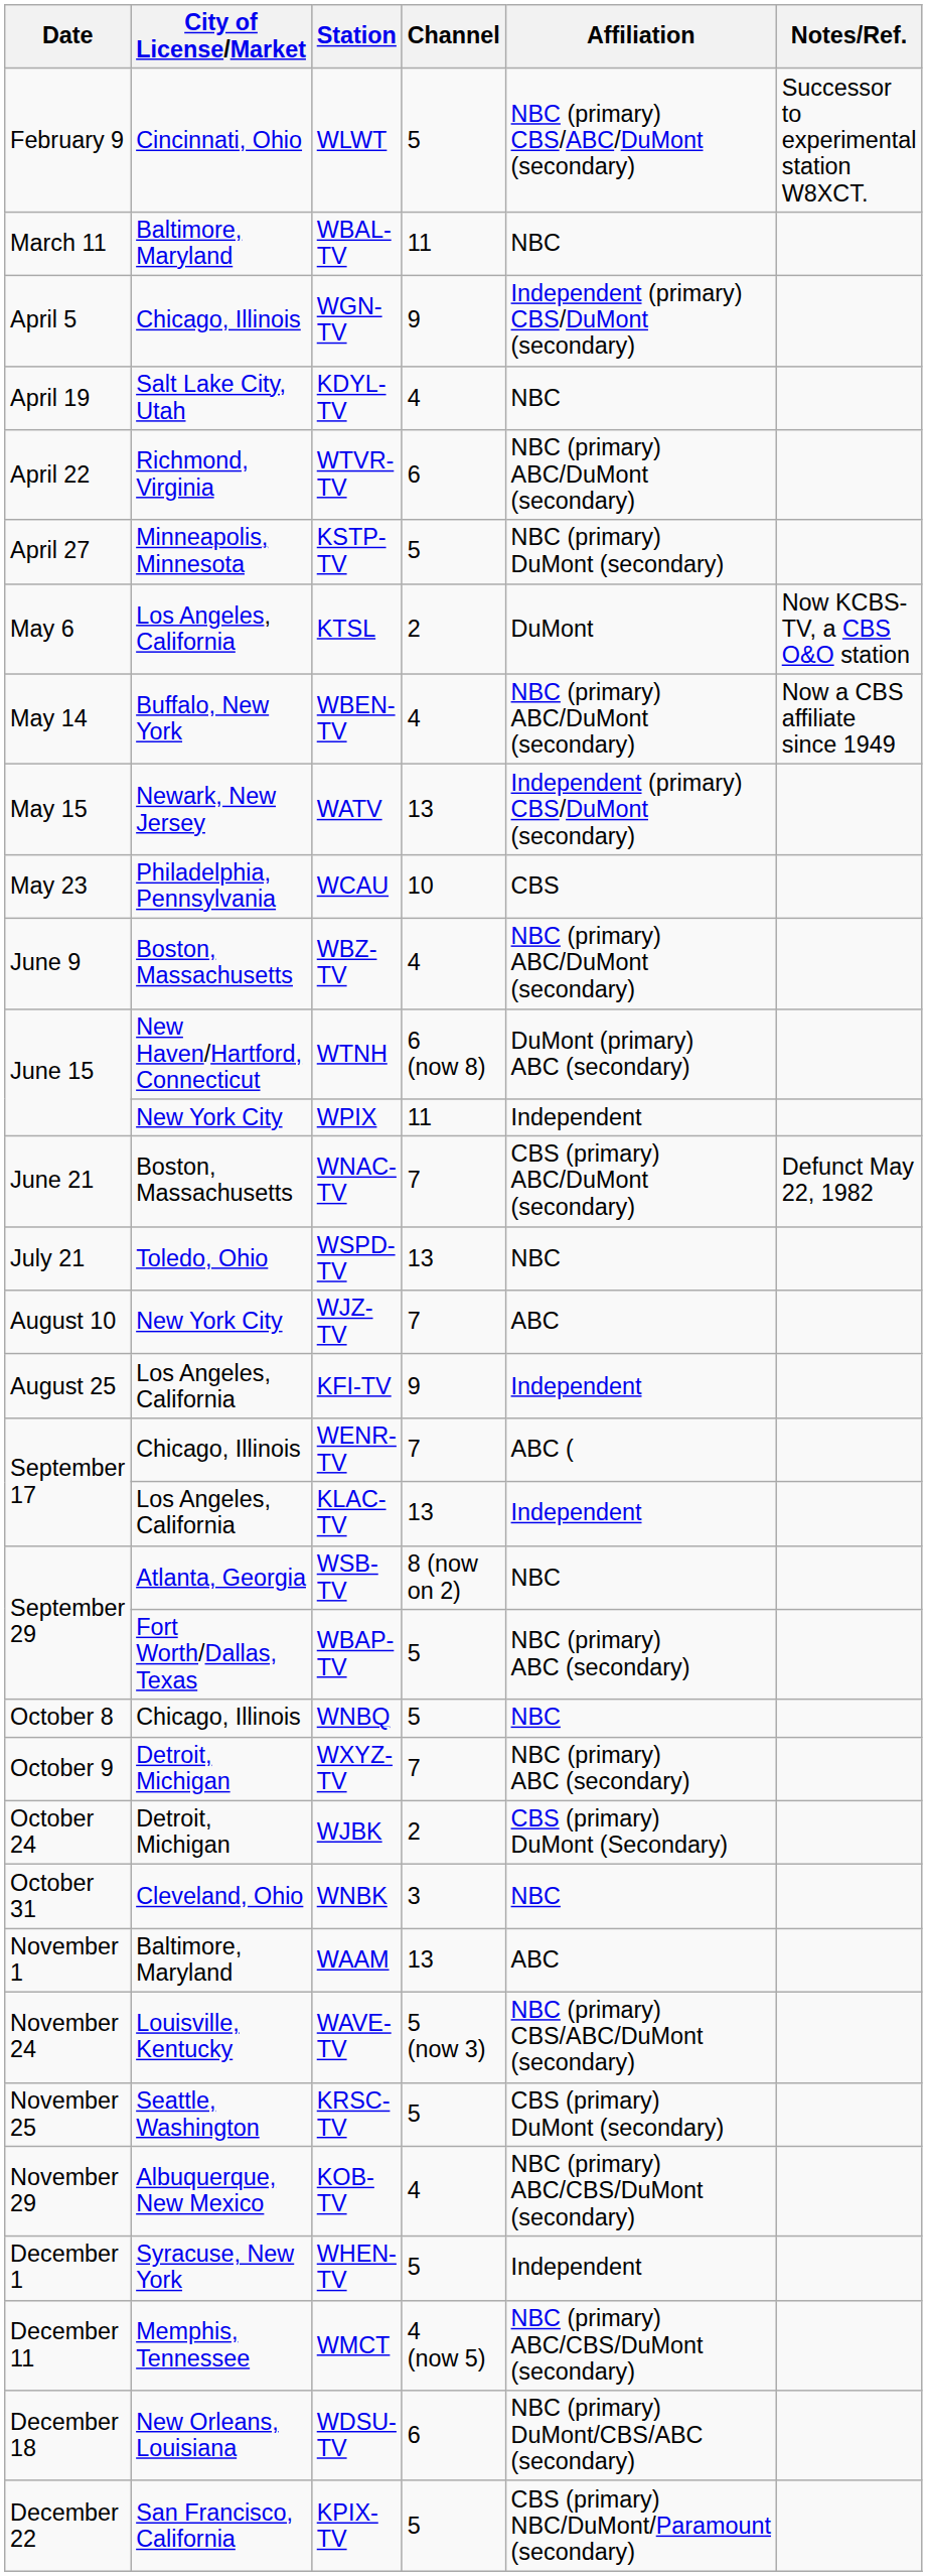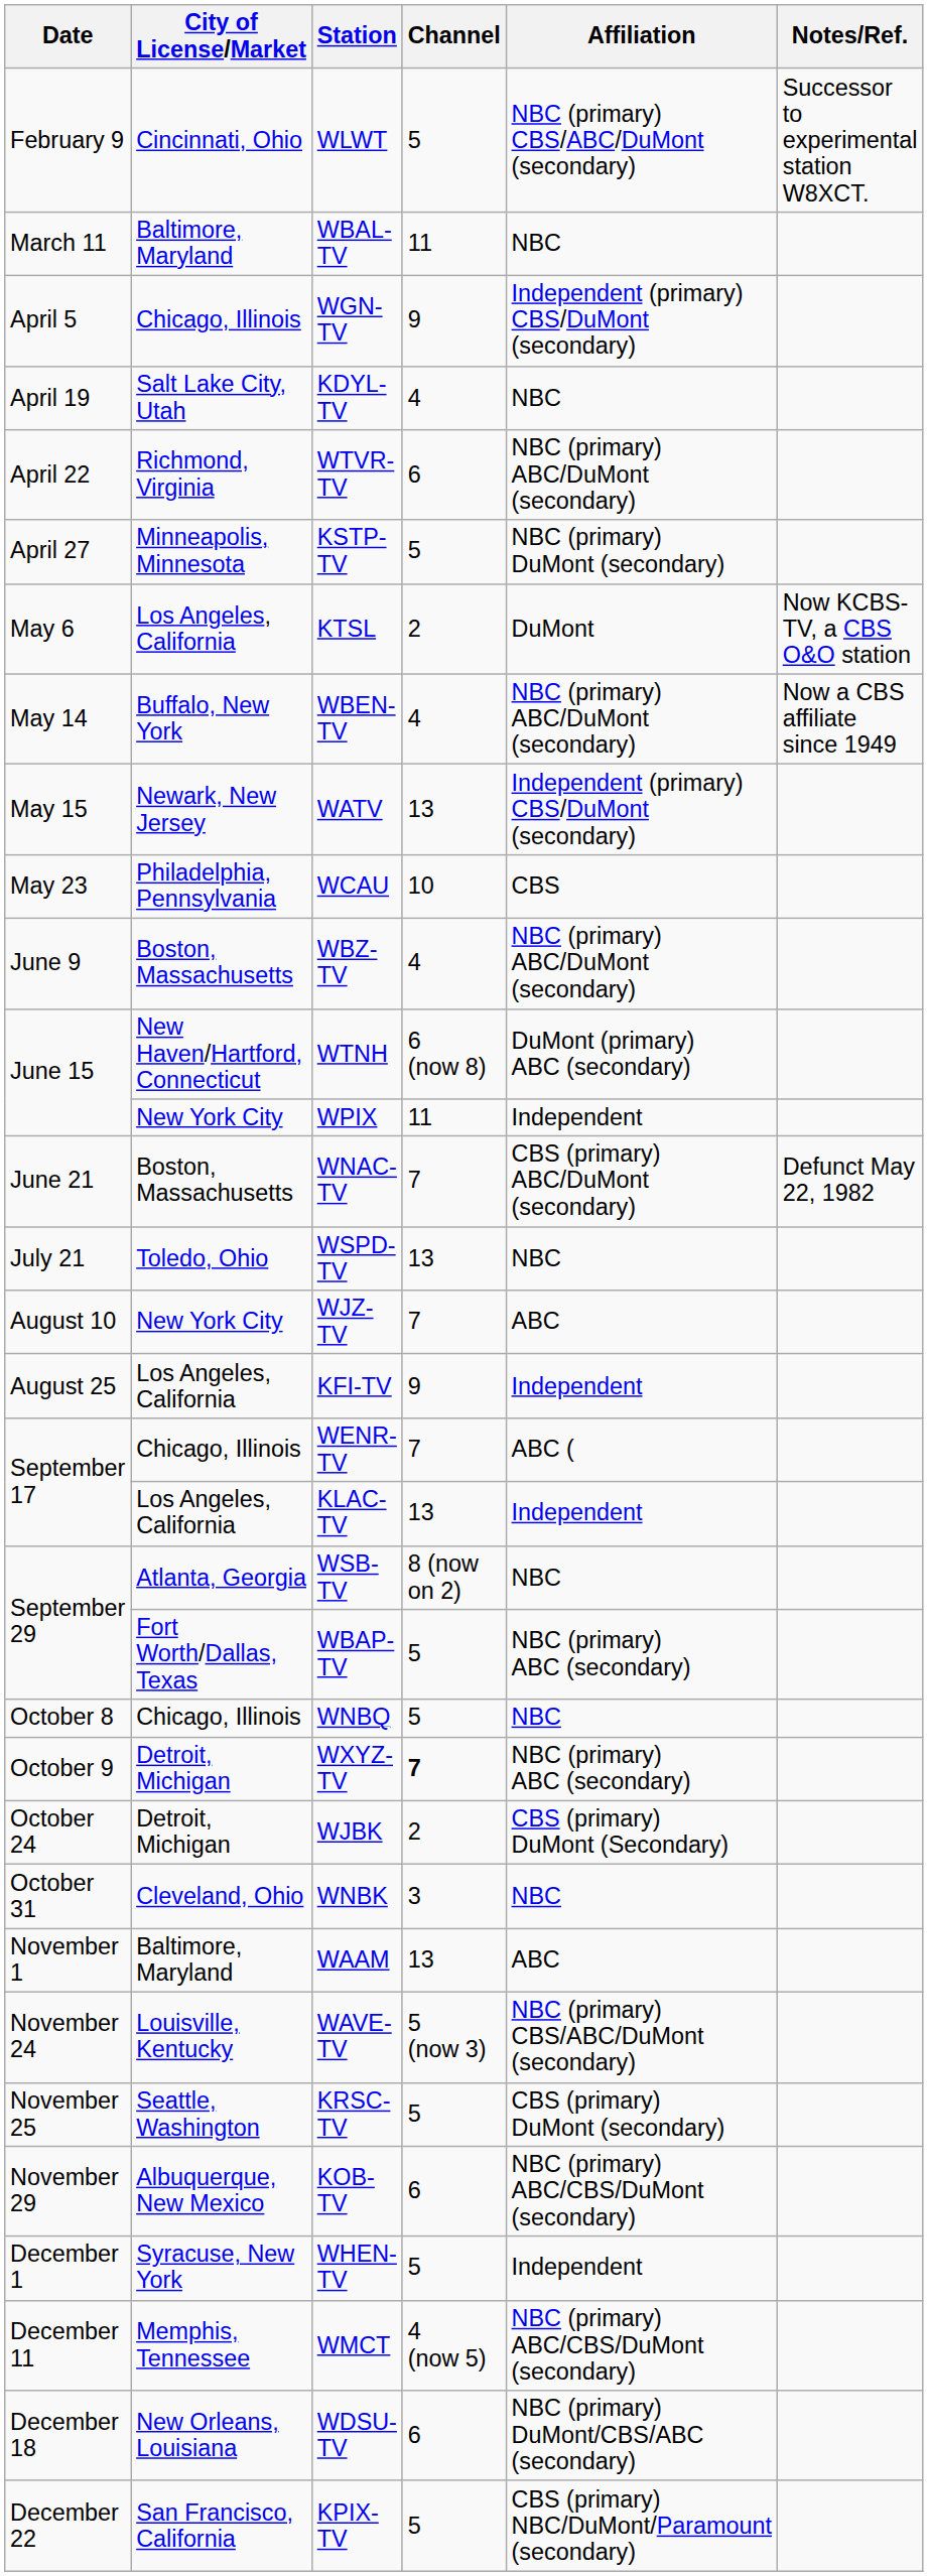WXYZ-TV | Channel: normal -> bold
KOB-TV | Channel: 4 -> 6
